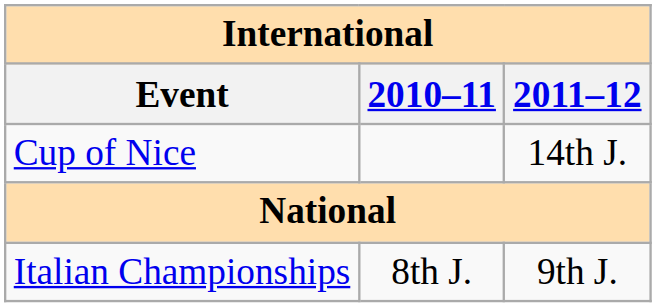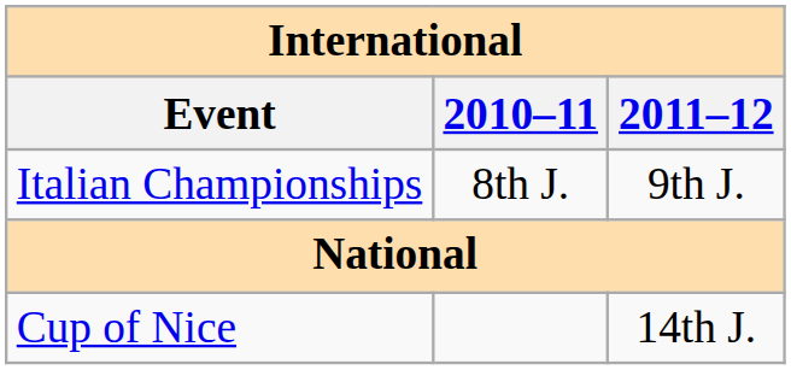rows swapped: Cup of Nice <-> Italian Championships
